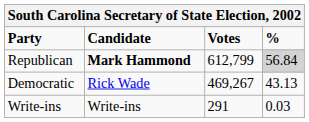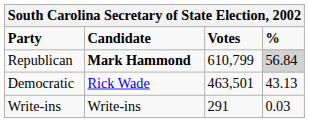Republican | Votes: 612,799 -> 610,799
Democratic | Votes: 469,267 -> 463,501
